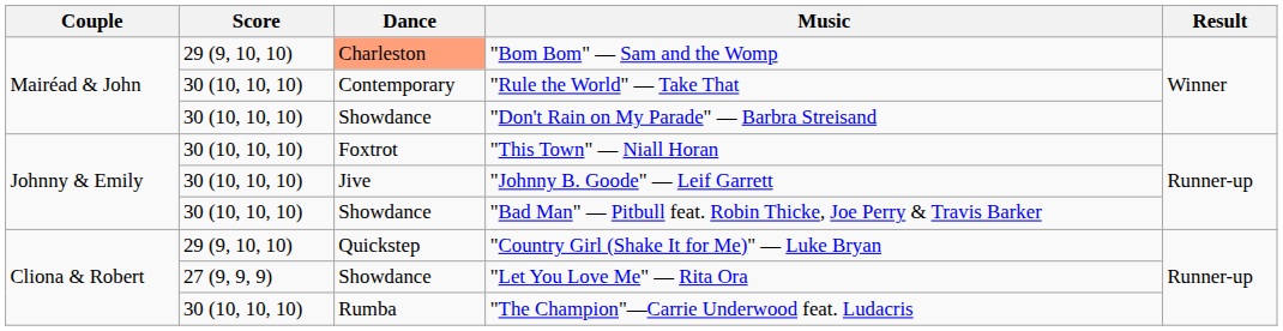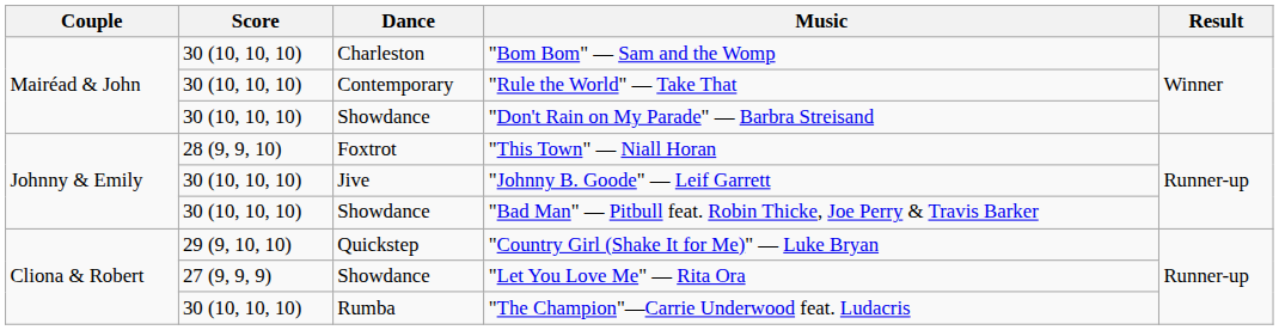"Bom Bom" — Sam and the Womp | Score: 29 (9, 10, 10) -> 30 (10, 10, 10)
"Bom Bom" — Sam and the Womp | Dance: lightsalmon background -> no background
"This Town" — Niall Horan | Score: 30 (10, 10, 10) -> 28 (9, 9, 10)
